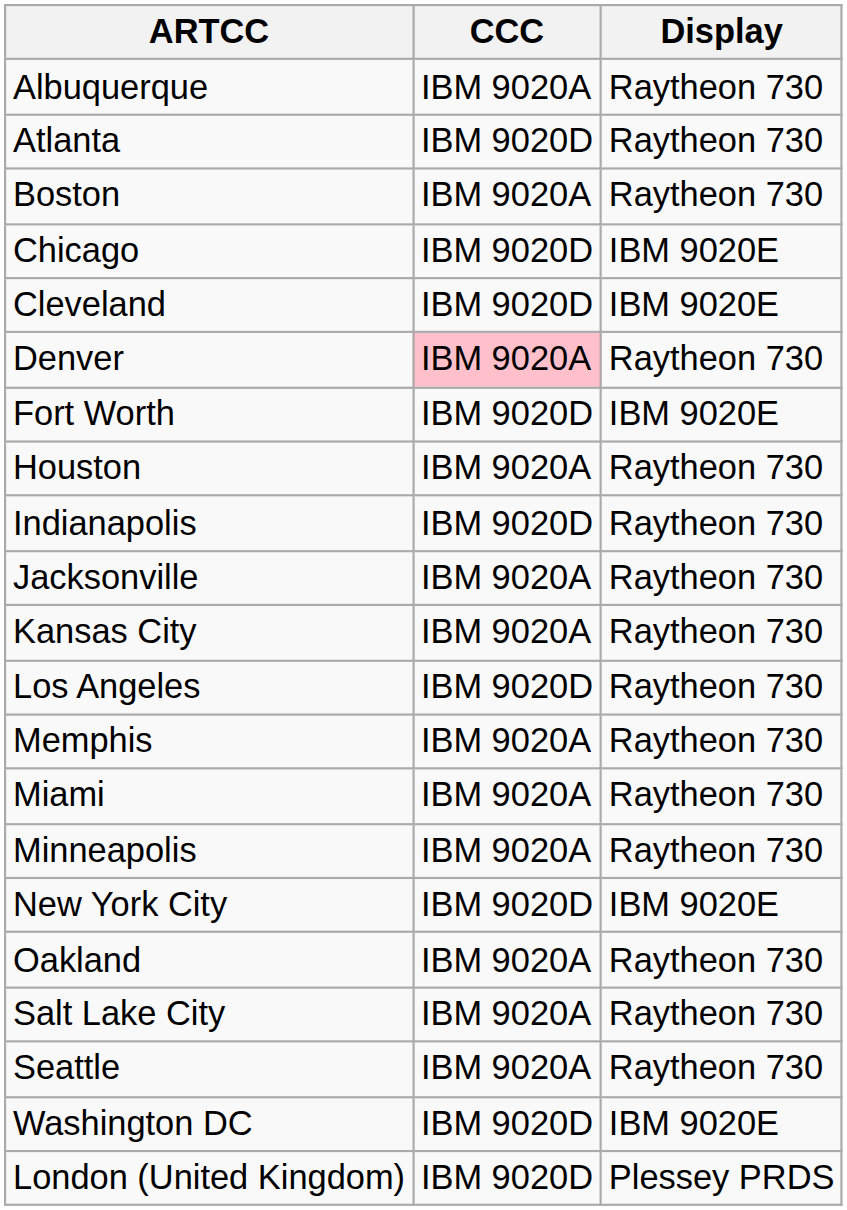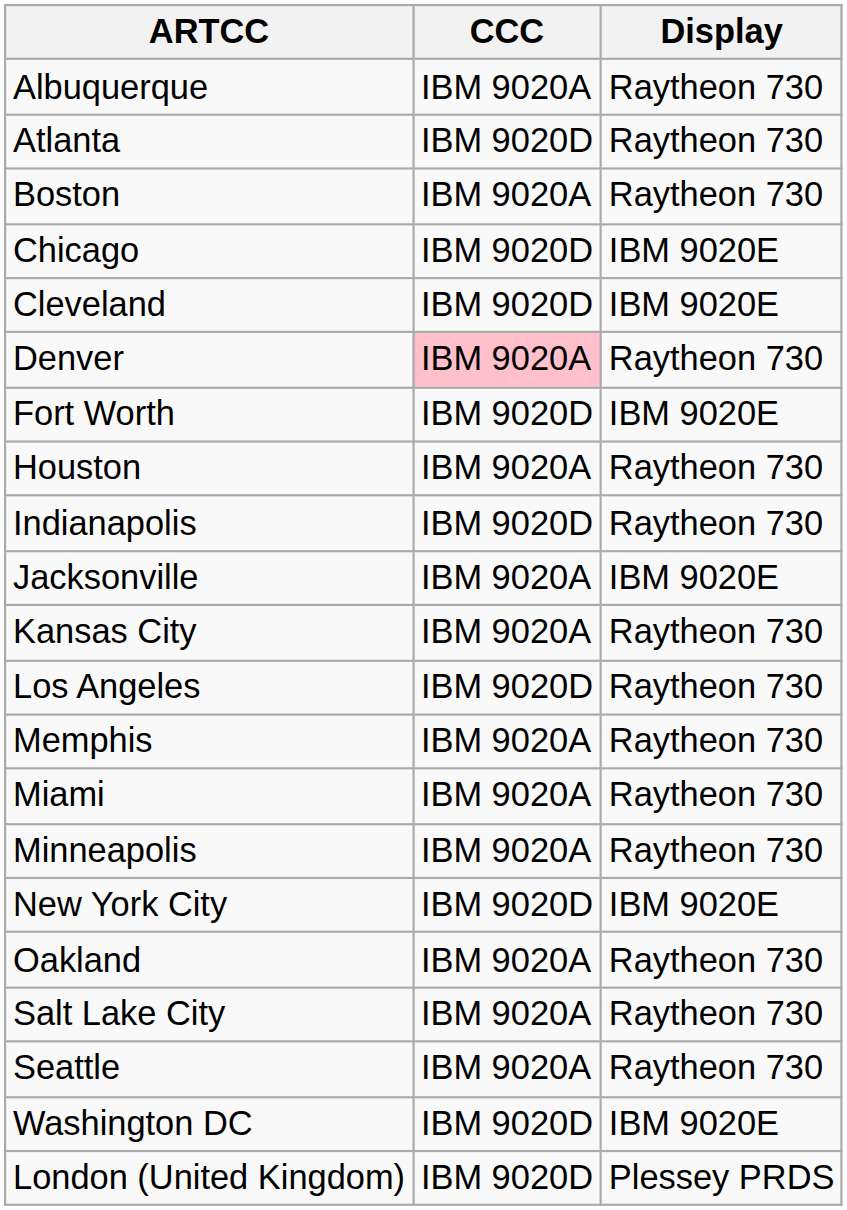Jacksonville | Display: Raytheon 730 -> IBM 9020E
